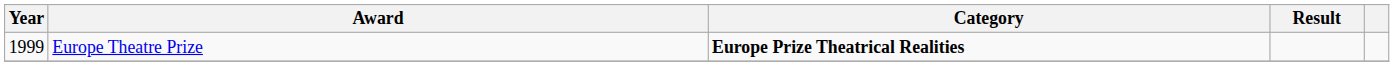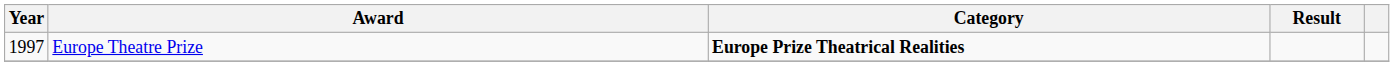Europe Theatre Prize | Year: 1999 -> 1997
